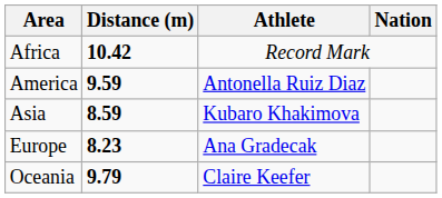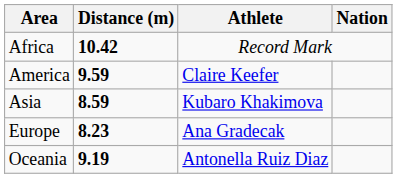America | Athlete: Antonella Ruiz Diaz -> Claire Keefer
Oceania | Distance (m): 9.79 -> 9.19
Oceania | Athlete: Claire Keefer -> Antonella Ruiz Diaz
